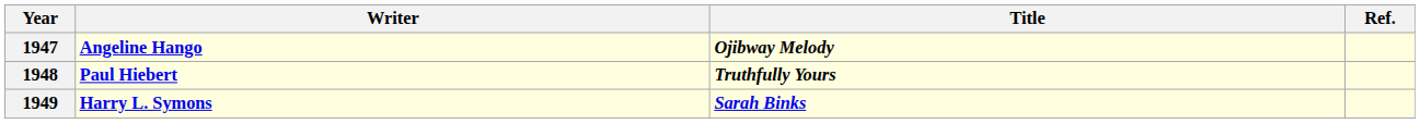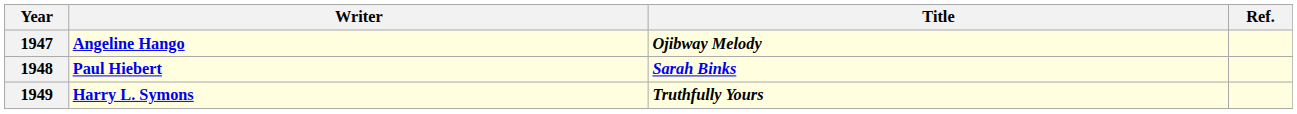1948 | Title: Truthfully Yours -> Sarah Binks
1949 | Title: Sarah Binks -> Truthfully Yours
